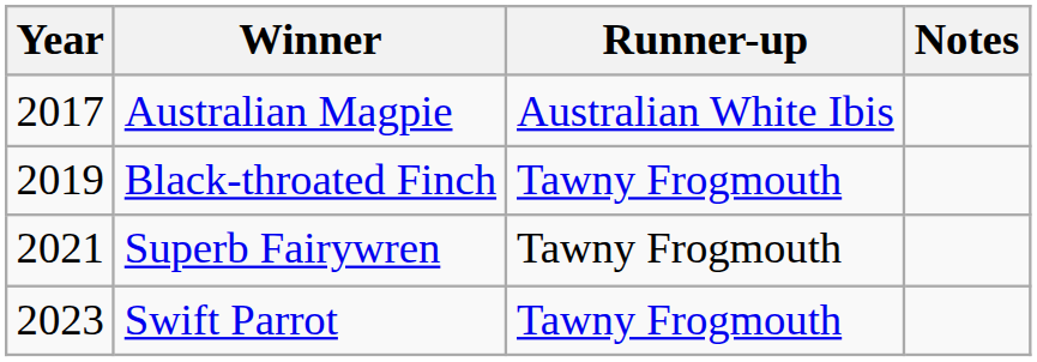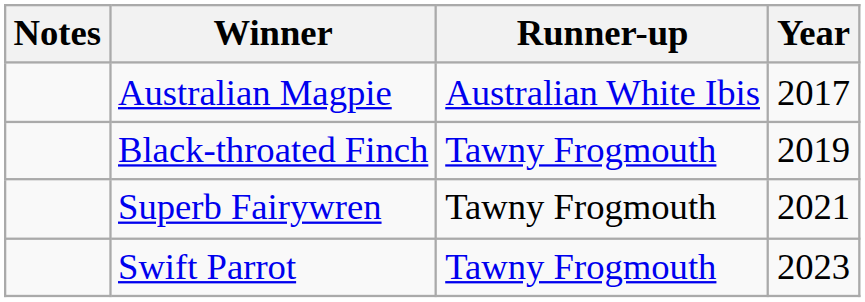columns swapped: Year <-> Notes
